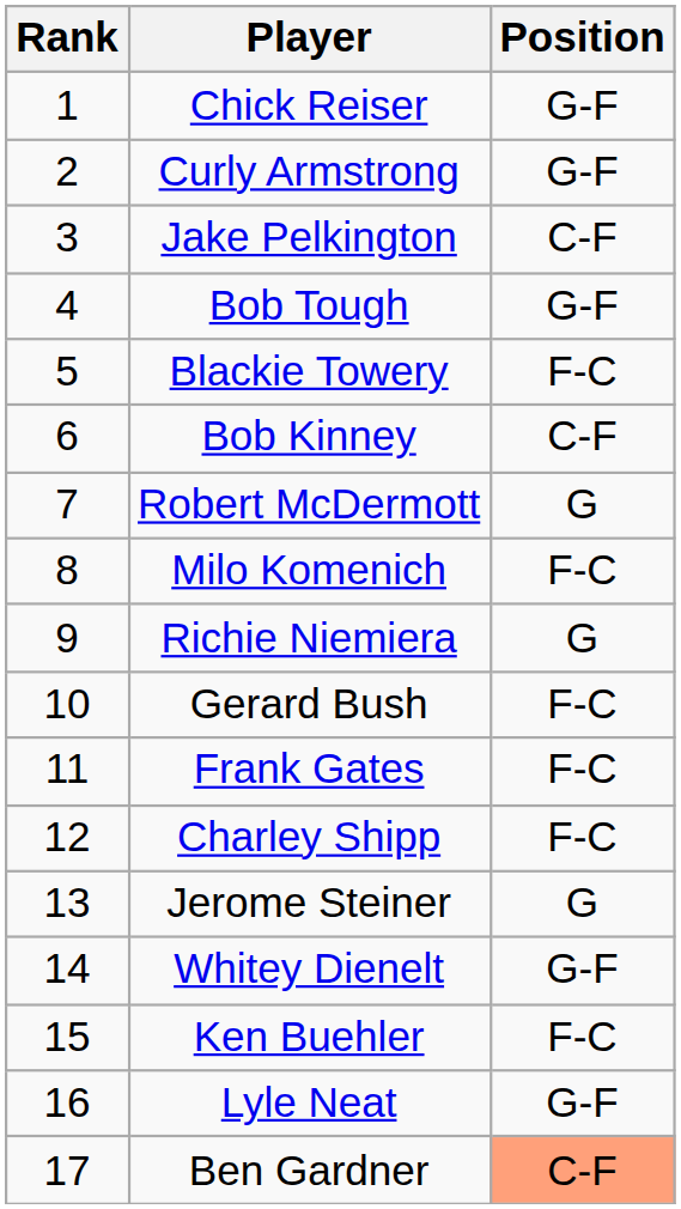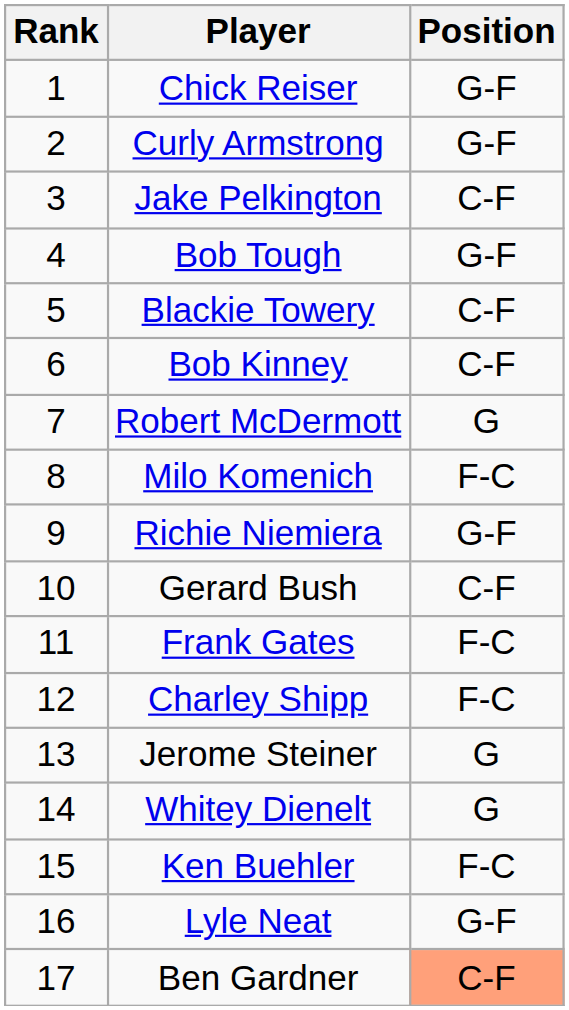Blackie Towery | Position: F-C -> C-F
Richie Niemiera | Position: G -> G-F
Gerard Bush | Position: F-C -> C-F
Whitey Dienelt | Position: G-F -> G
